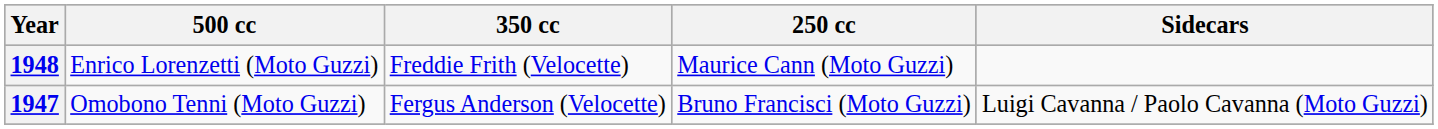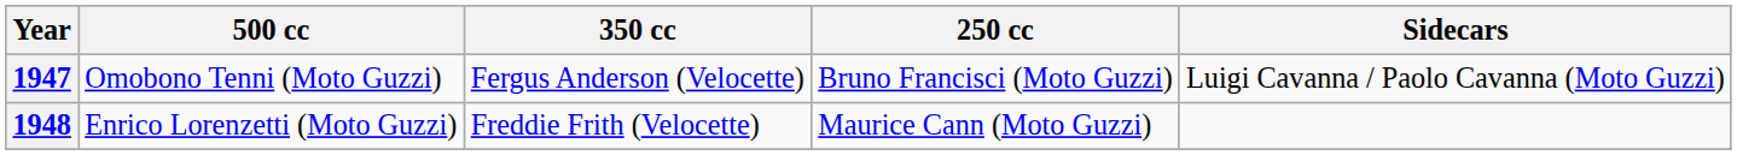rows swapped: 1947 <-> 1948
